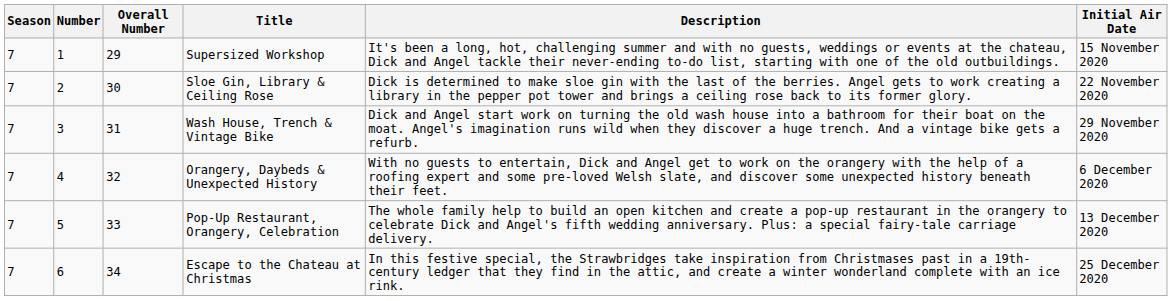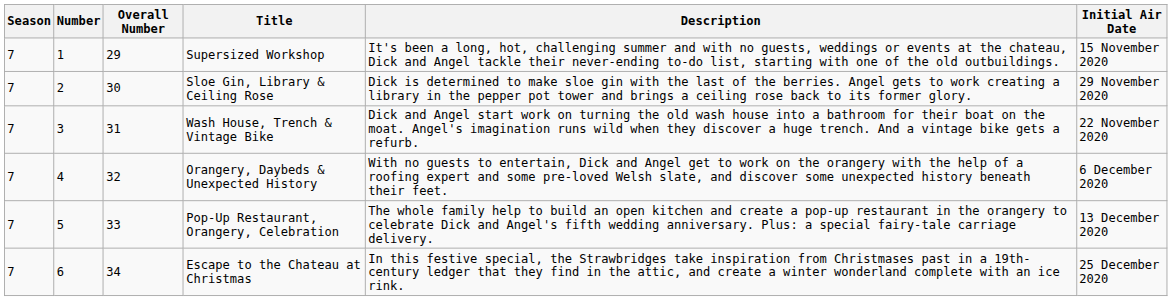Sloe Gin, Library & Ceiling Rose | Initial Air Date: 22 November 2020 -> 29 November 2020
Wash House, Trench & Vintage Bike | Initial Air Date: 29 November 2020 -> 22 November 2020
